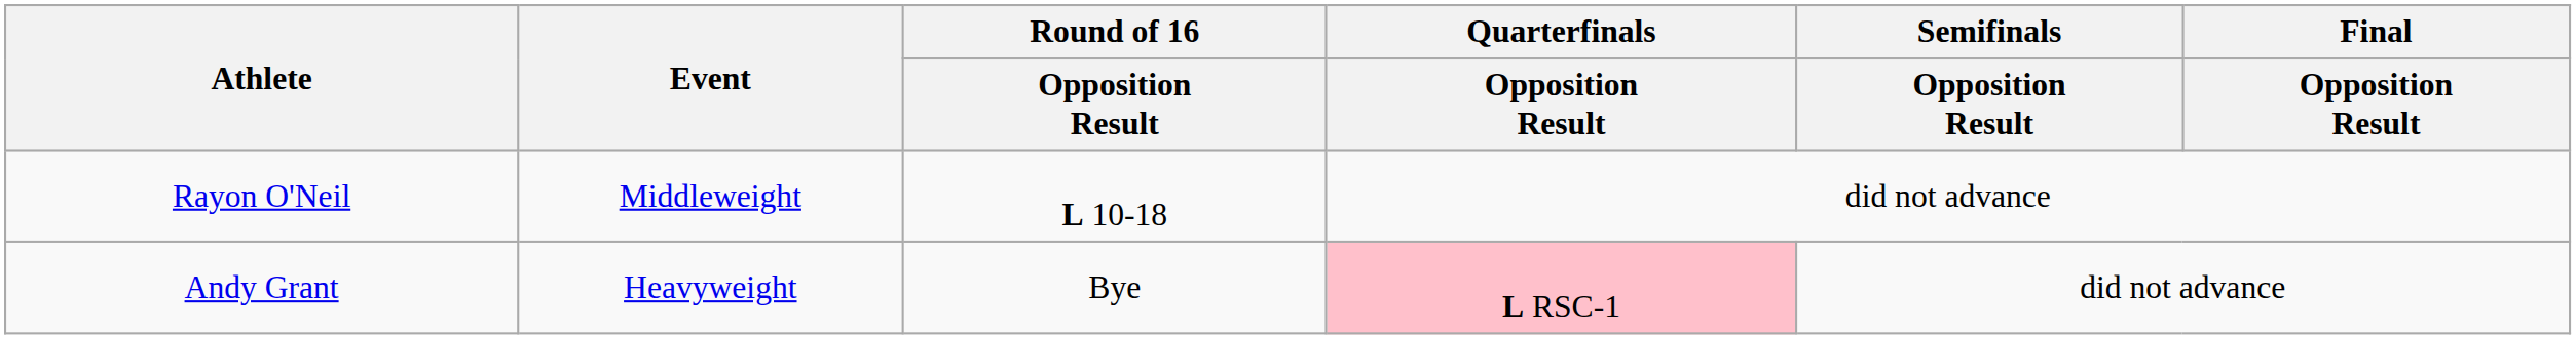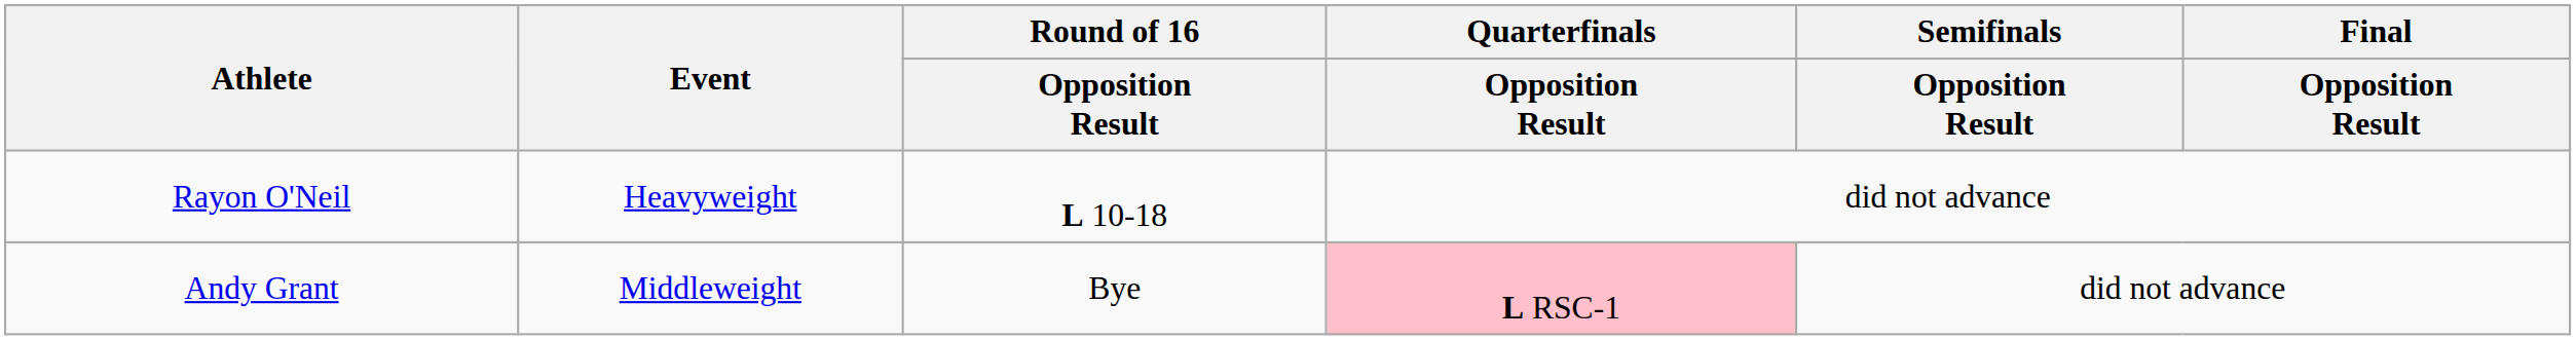Rayon O'Neil | Event: Middleweight -> Heavyweight
Andy Grant | Event: Heavyweight -> Middleweight
